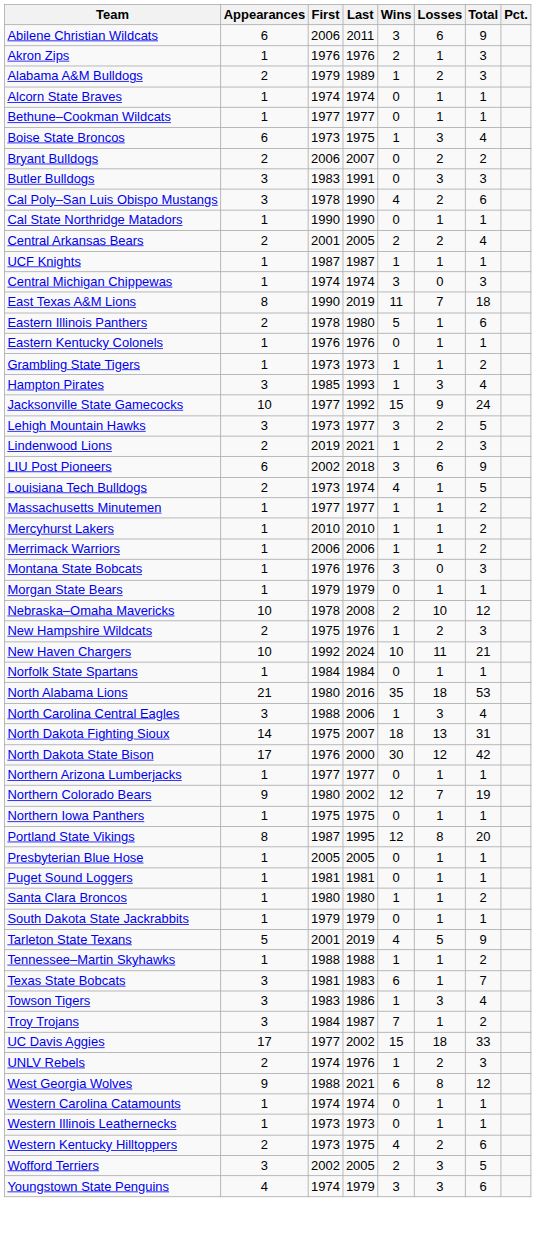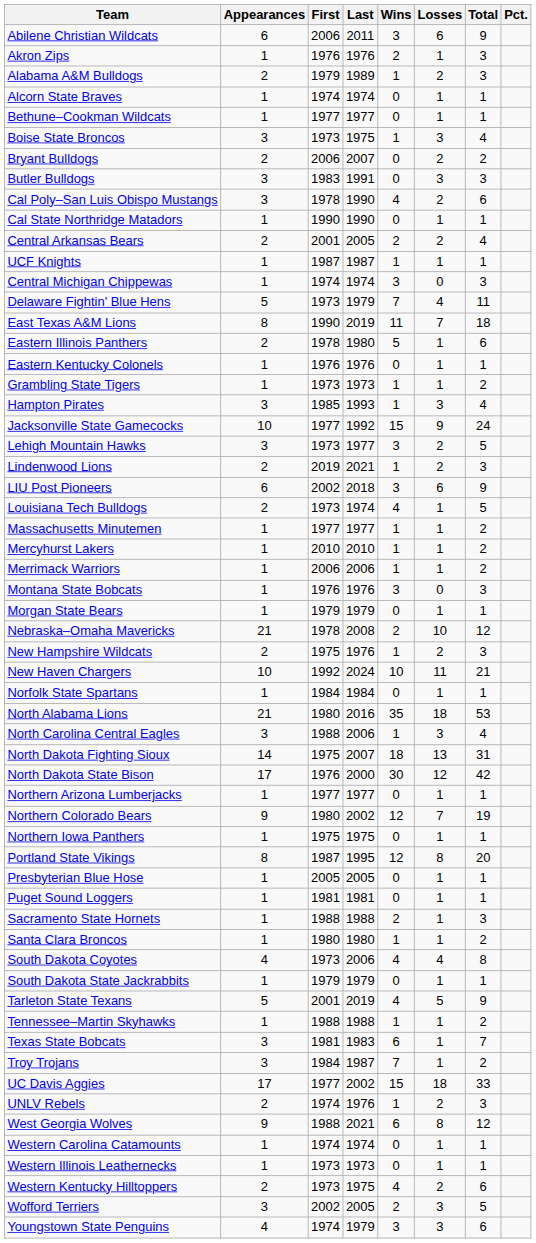Boise State Broncos | Appearances: 6 -> 3
+ row: Delaware Fightin' Blue Hens | 5 | 1973 | 1979 | 7 | 4 | 11
Nebraska–Omaha Mavericks | Appearances: 10 -> 21
+ row: Sacramento State Hornets | 1 | 1988 | 1988 | 2 | 1 | 3
+ row: South Dakota Coyotes | 4 | 1973 | 2006 | 4 | 4 | 8
- row: Towson Tigers | 3 | 1983 | 1986 | 1 | 3 | 4
